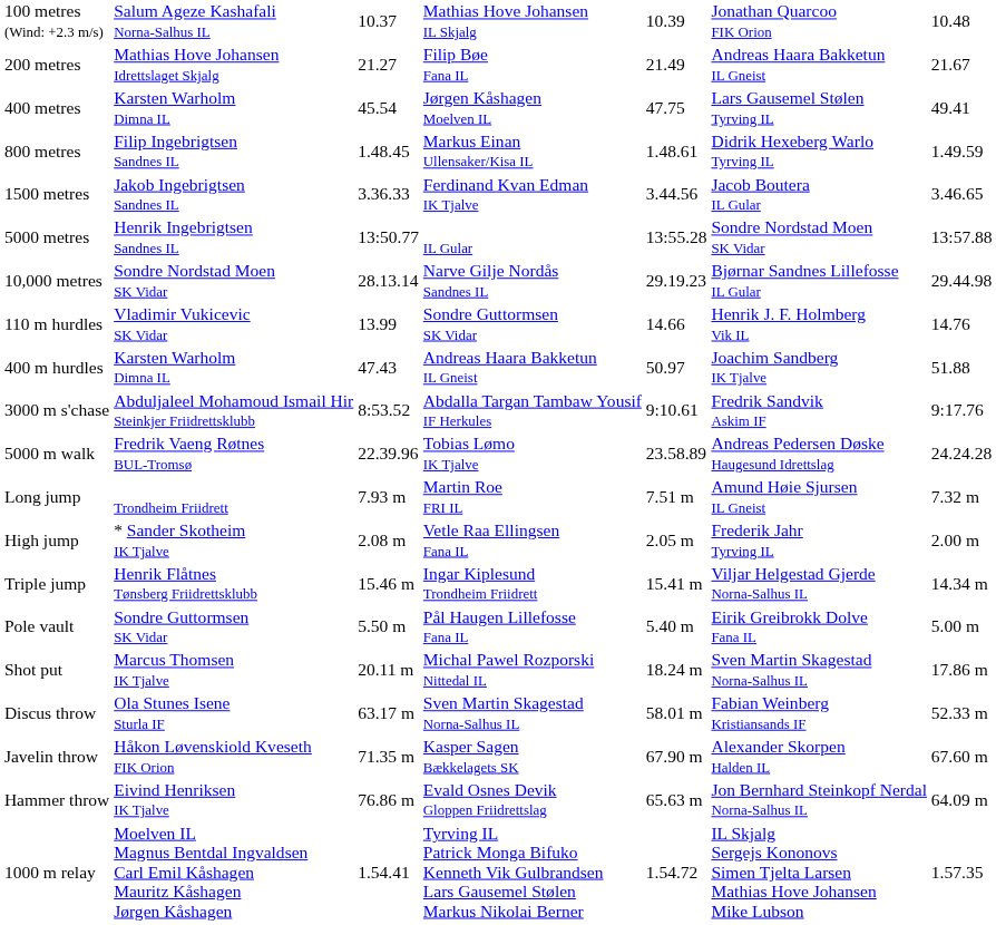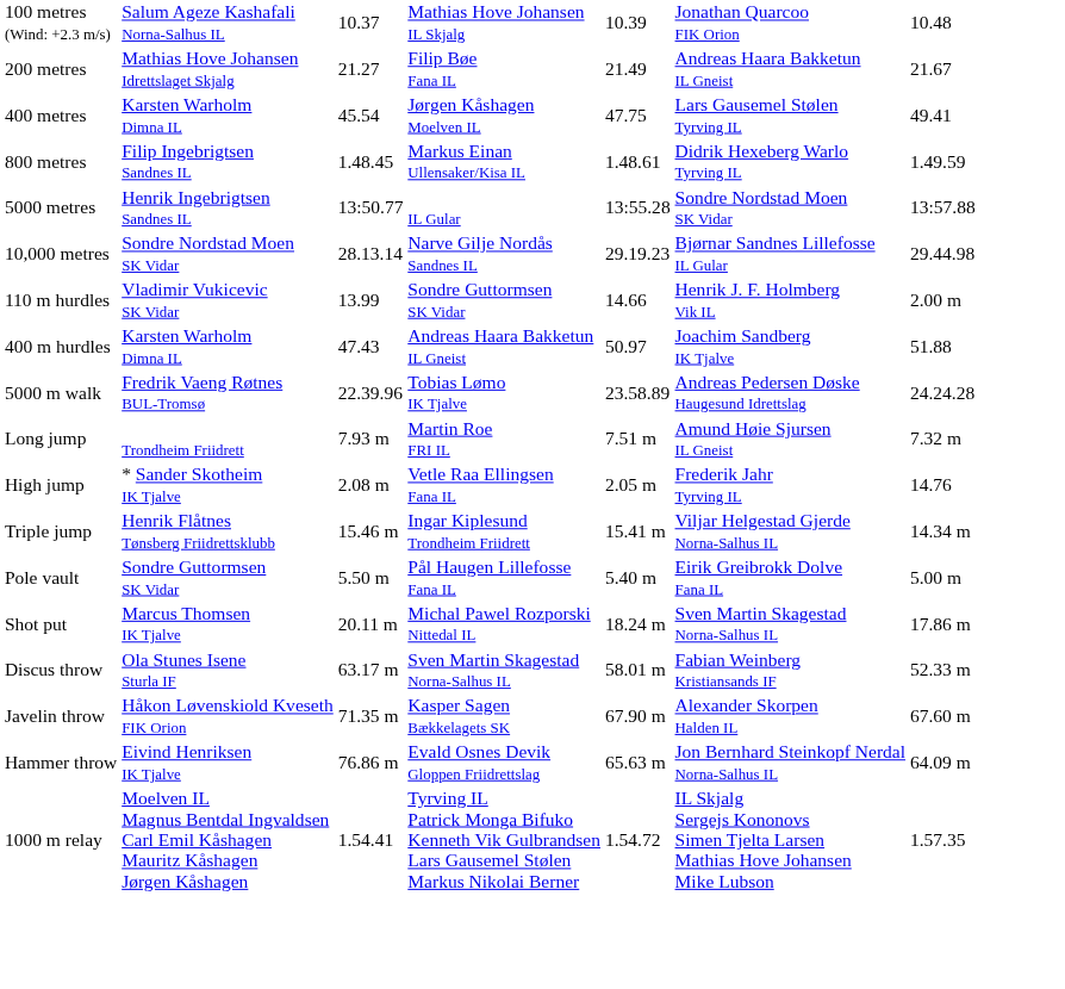- row: 1500 metres | Jakob Ingebrigtsen Sandnes IL | 3.36.33 | Ferdinand Kvan Edman IK Tjalve | 3.44.56 | Jacob Boutera IL Gular | 3.46.65
110 m hurdles | column 7: 14.76 -> 2.00 m
- row: 3000 m s'chase | Abduljaleel Mohamoud Ismail Hir Steinkjer Friidrettsklubb | 8:53.52 | Abdalla Targan Tambaw Yousif IF Herkules | 9:10.61 | Fredrik Sandvik Askim IF | 9:17.76
High jump | column 7: 2.00 m -> 14.76
